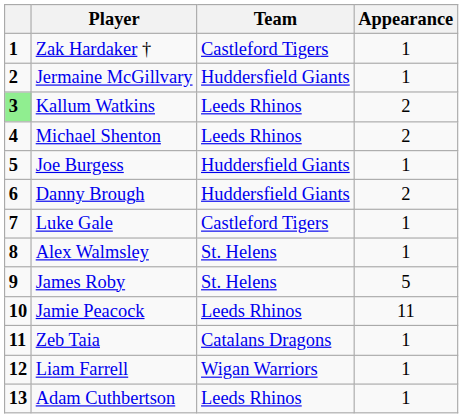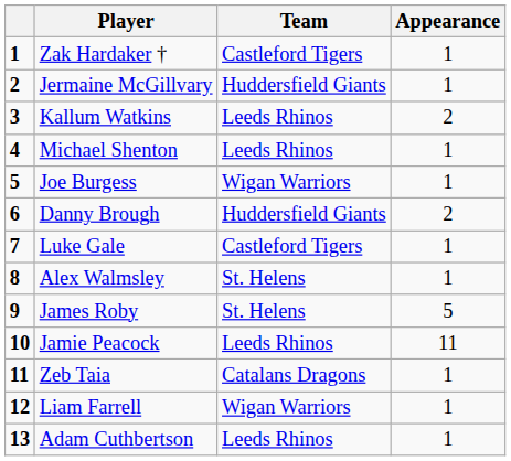Kallum Watkins | column 1: lightgreen background -> no background
Michael Shenton | Appearance: 2 -> 1
Joe Burgess | Team: Huddersfield Giants -> Wigan Warriors
